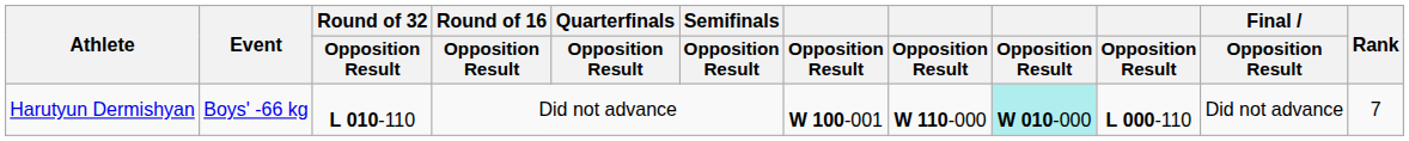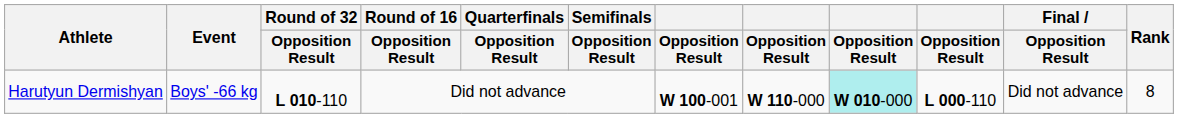Harutyun Dermishyan | Rank: 7 -> 8
